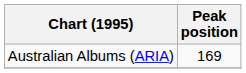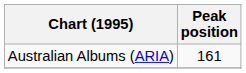Australian Albums (ARIA) | Peak position: 169 -> 161
